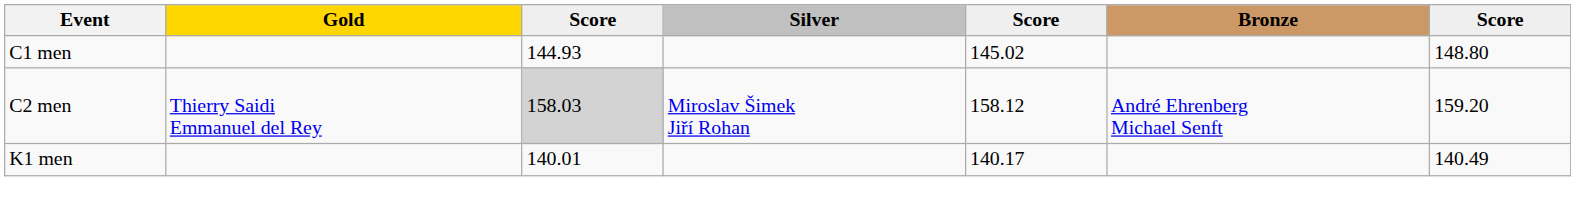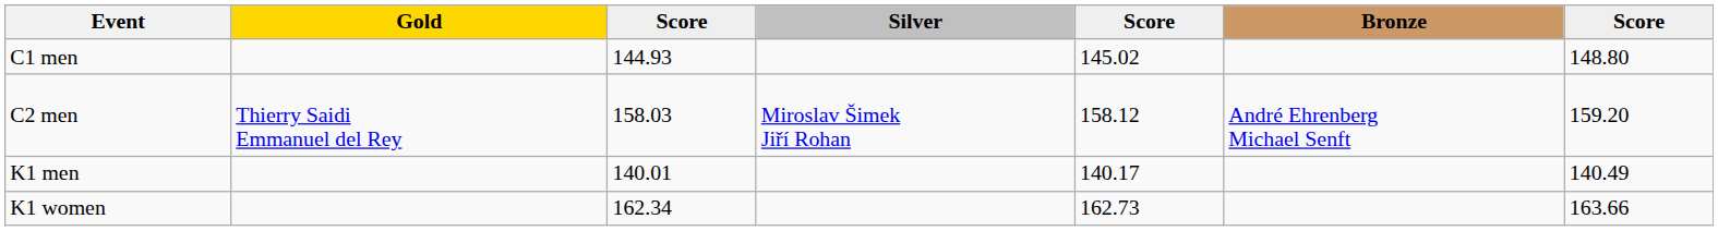C2 men | column 3: lightgrey background -> no background
+ row: K1 women | 162.34 | 162.73 | 163.66
